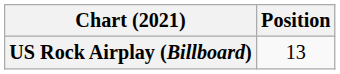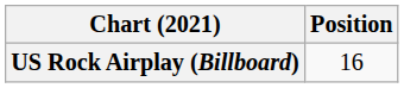US Rock Airplay (Billboard) | Position: 13 -> 16
